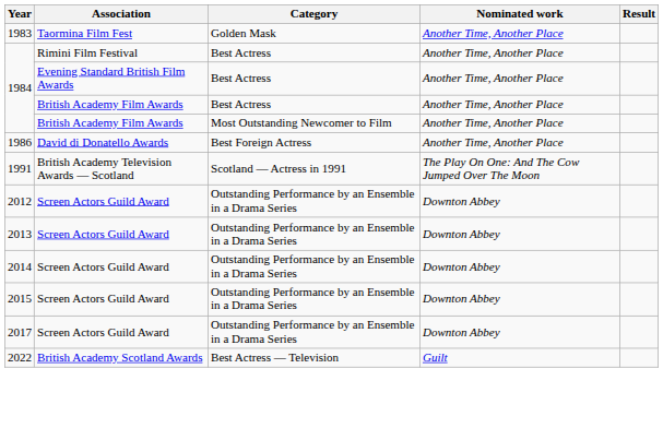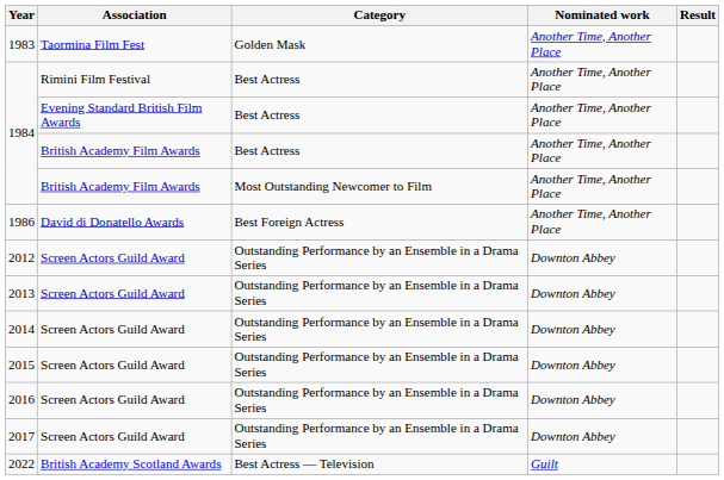- row: 1991 | British Academy Television Awards — Scotland | Scotland — Actress in 1991 | The Play On One: And The Cow Jumped Over The Moon
+ row: 2016 | Screen Actors Guild Award | Outstanding Performance by an Ensemble in a Drama Series | Downton Abbey
